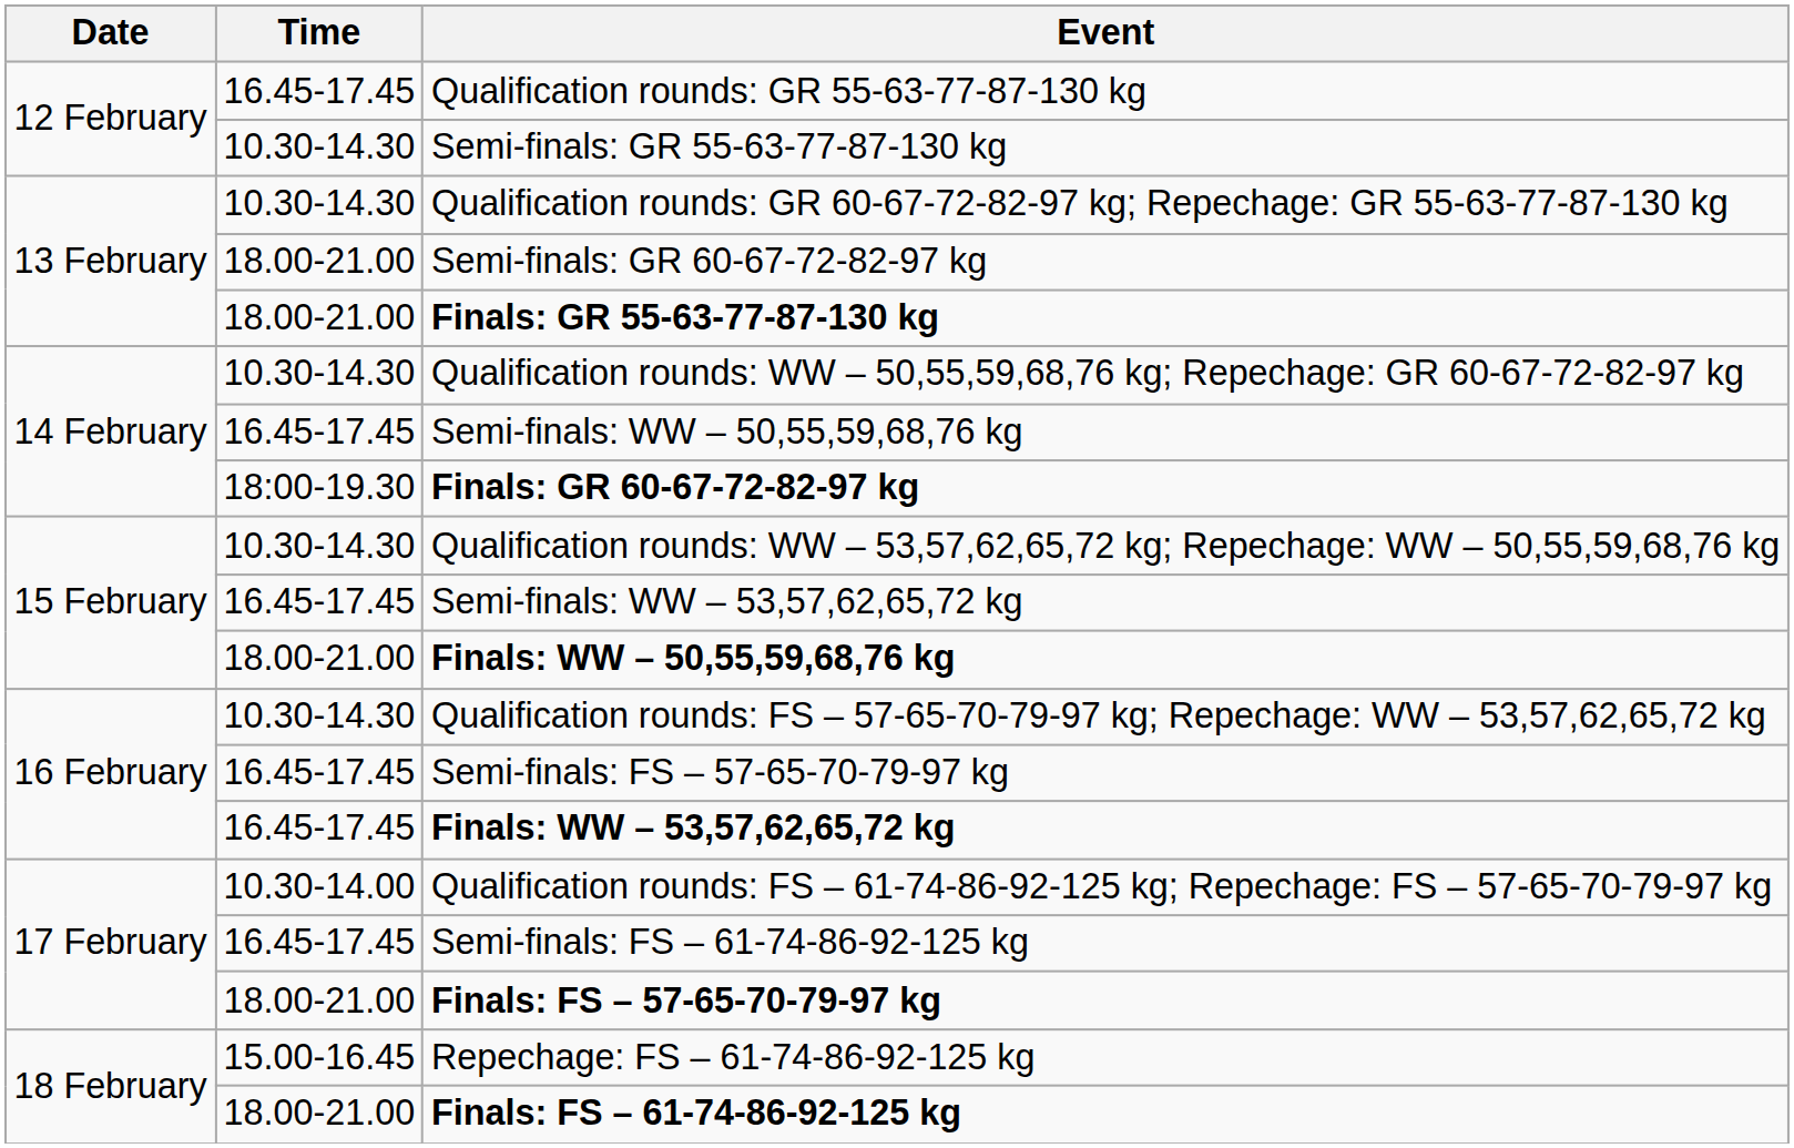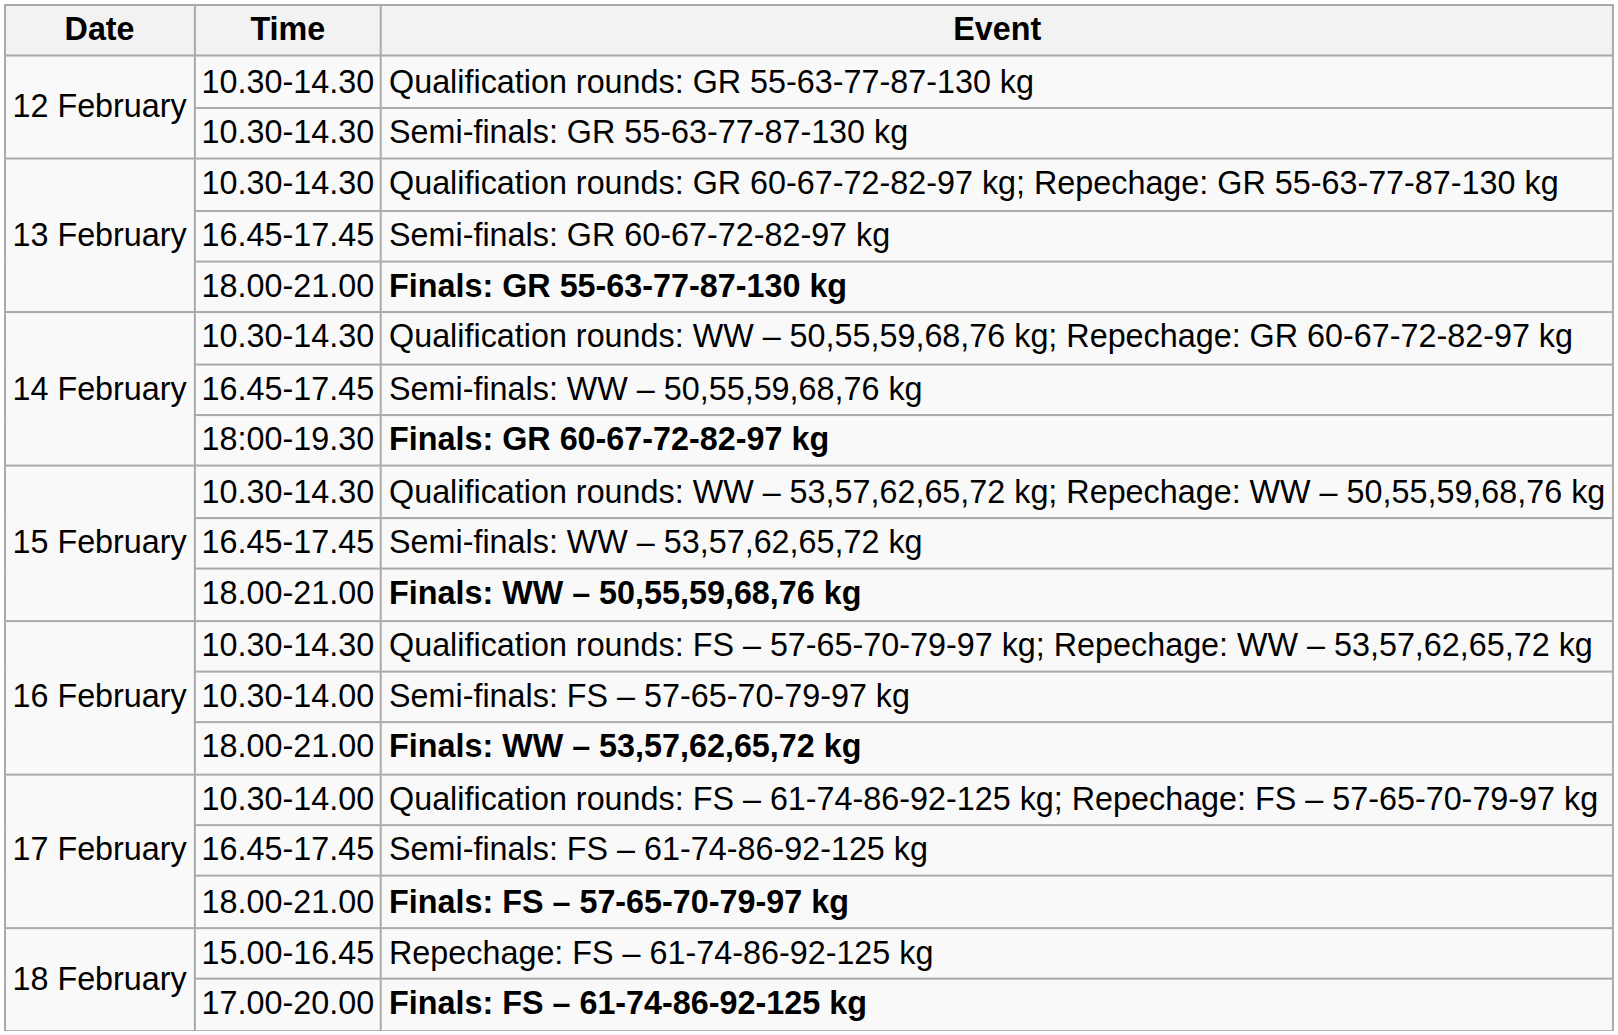Qualification rounds: GR 55-63-77-87-130 kg | Time: 16.45-17.45 -> 10.30-14.30
Semi-finals: GR 60-67-72-82-97 kg | Time: 18.00-21.00 -> 16.45-17.45
Semi-finals: FS – 57-65-70-79-97 kg | Time: 16.45-17.45 -> 10.30-14.00
Finals: WW – 53,57,62,65,72 kg | Time: 16.45-17.45 -> 18.00-21.00
Finals: FS – 61-74-86-92-125 kg | Time: 18.00-21.00 -> 17.00-20.00
